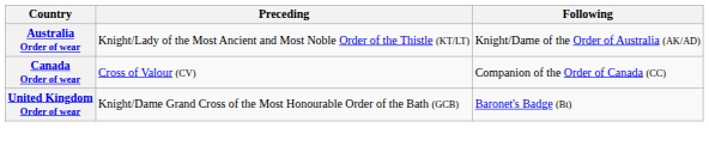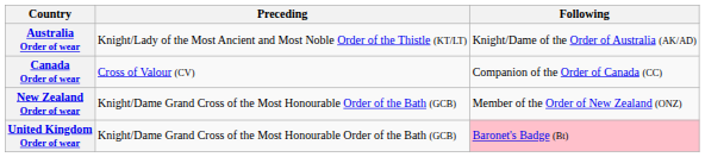+ row: New Zealand Order of wear | Knight/Dame Grand Cross of the Most Honourable Order of the Bath (GCB) | Member of the Order of New Zealand (ONZ)
United Kingdom Order of wear | Following: no background -> pink background
